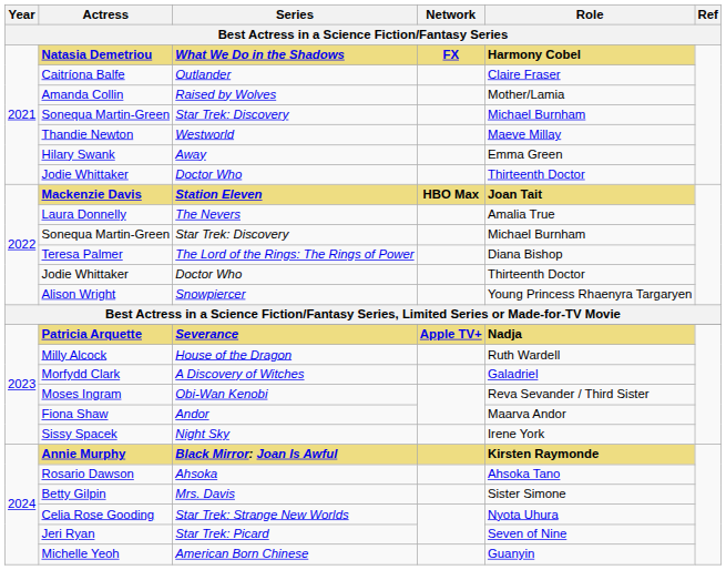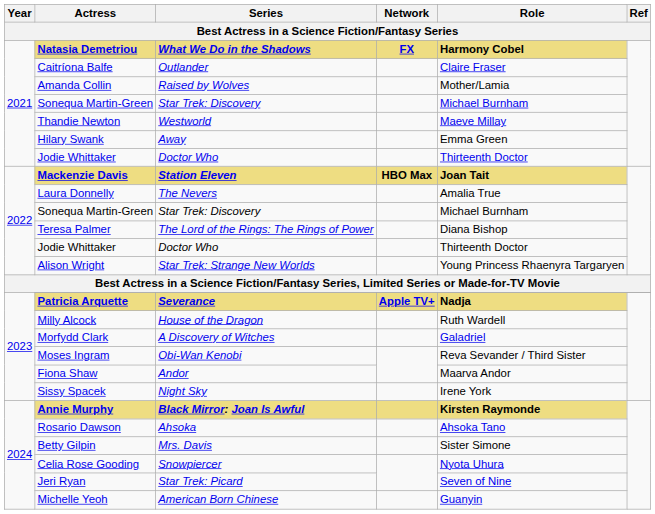Alison Wright | Series: Snowpiercer -> Star Trek: Strange New Worlds
Celia Rose Gooding | Series: Star Trek: Strange New Worlds -> Snowpiercer
